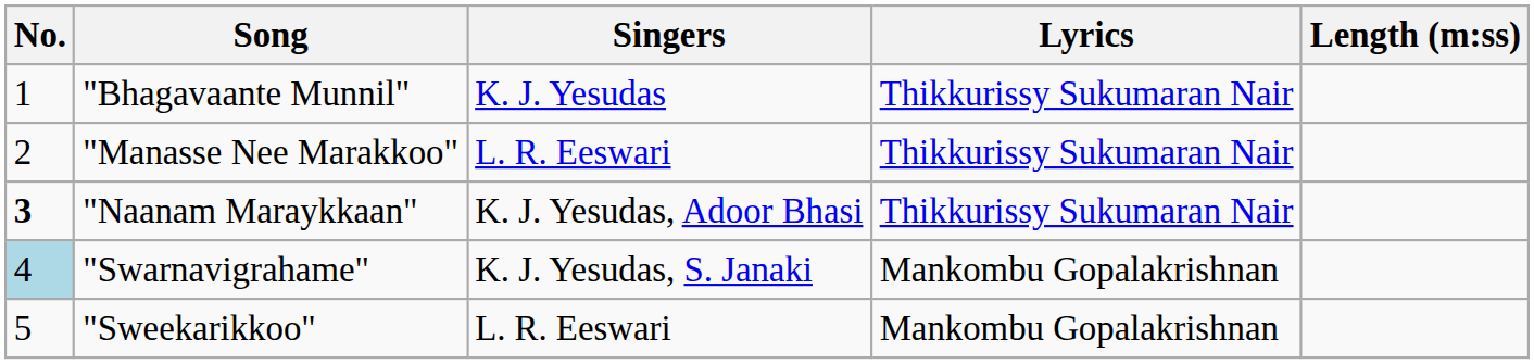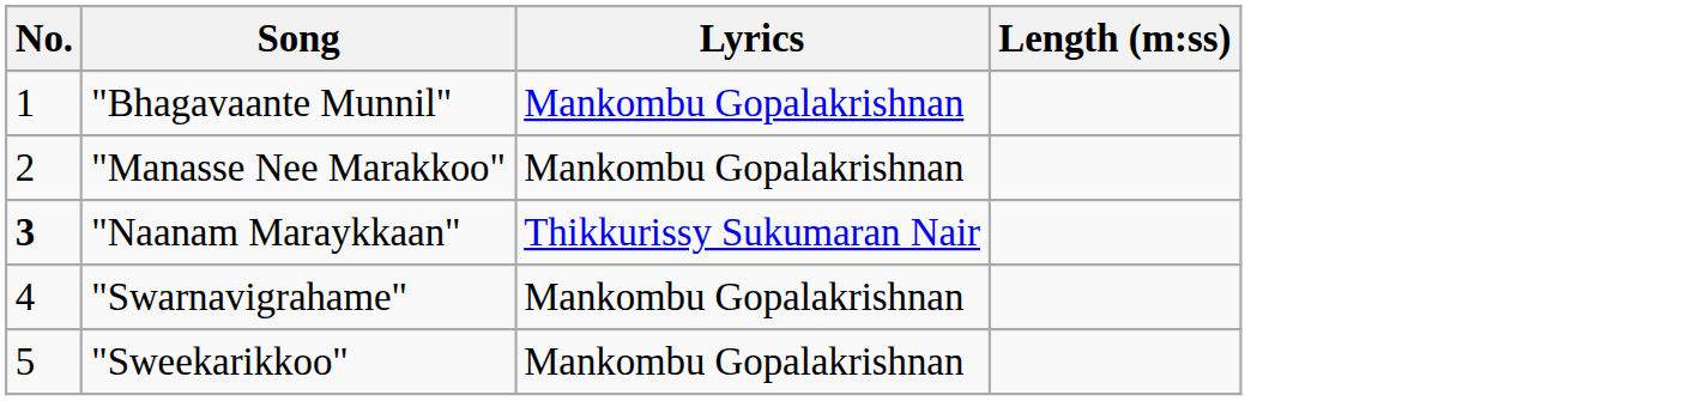- column: Singers | K. J. Yesudas | L. R. Eeswari | K. J. Yesudas, Adoor Bhasi | K. J. Yesudas, S. Janaki | L. R. Eeswari
"Bhagavaante Munnil" | Lyrics: Thikkurissy Sukumaran Nair -> Mankombu Gopalakrishnan
"Manasse Nee Marakkoo" | Lyrics: Thikkurissy Sukumaran Nair -> Mankombu Gopalakrishnan
"Swarnavigrahame" | No.: lightblue background -> no background
